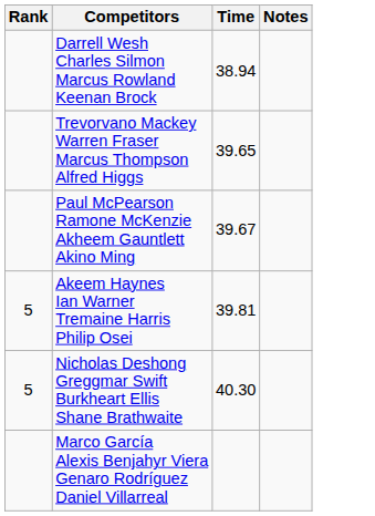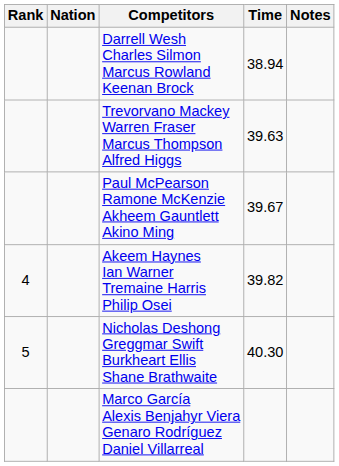+ column: Nation
Trevorvano Mackey Warren Fraser Marcus Thompson Alfred Higgs | Time: 39.65 -> 39.63
Akeem Haynes Ian Warner Tremaine Harris Philip Osei | Rank: 5 -> 4
Akeem Haynes Ian Warner Tremaine Harris Philip Osei | Time: 39.81 -> 39.82
